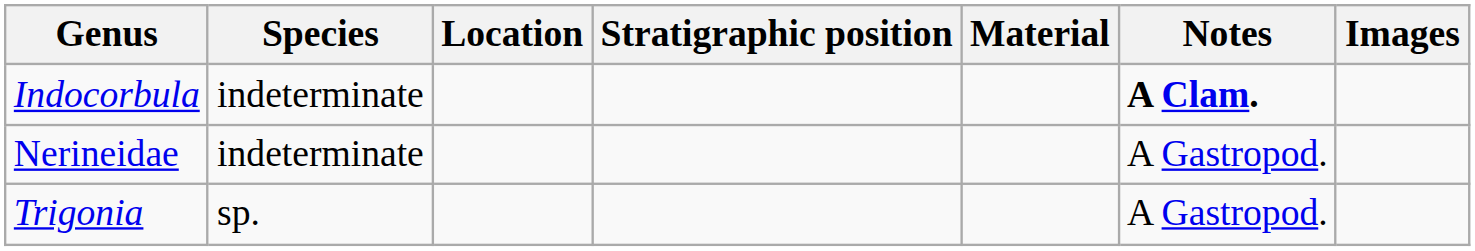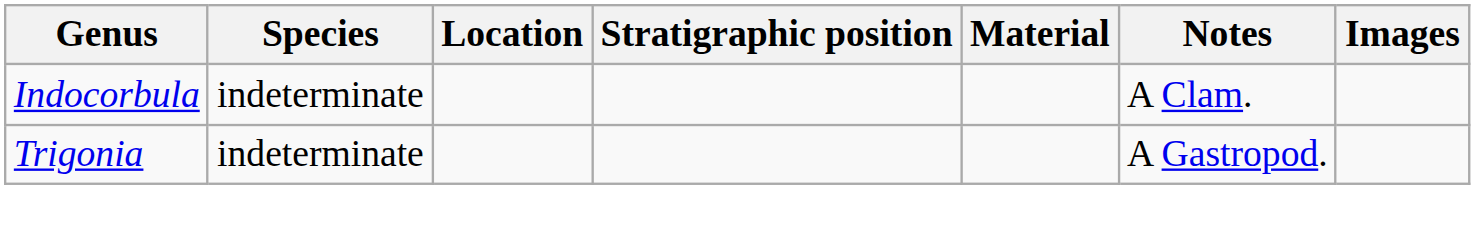Indocorbula | Notes: bold -> normal
- row: Nerineidae | indeterminate | A Gastropod.
Trigonia | Species: sp. -> indeterminate
